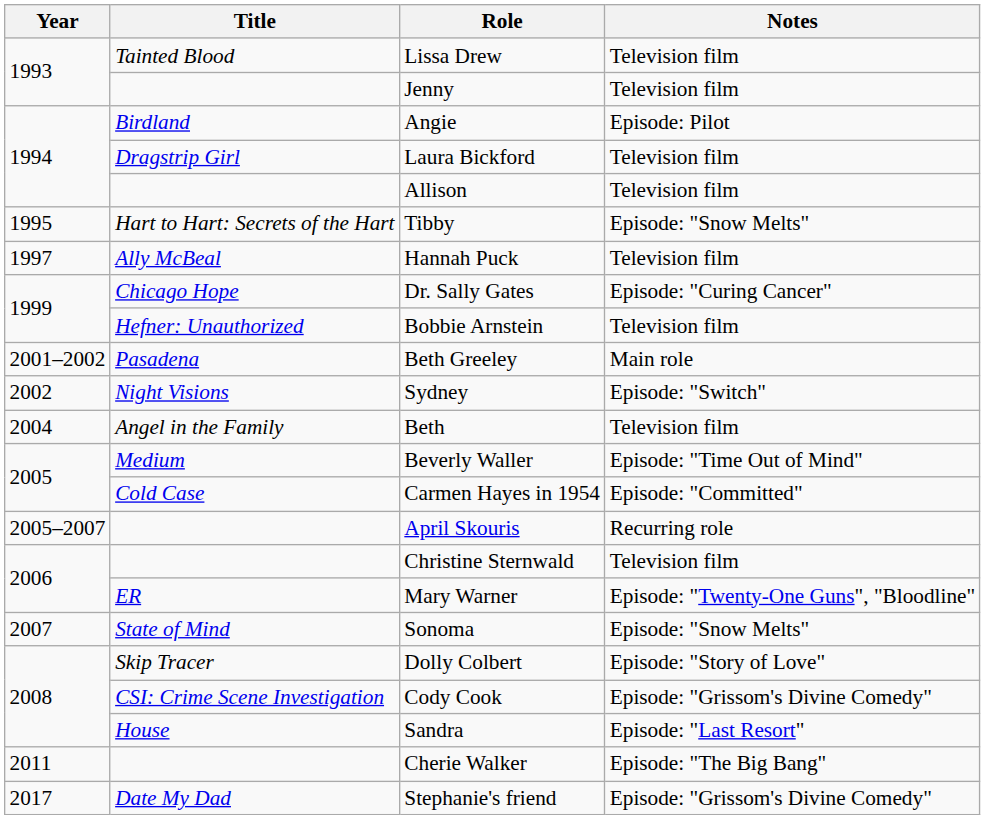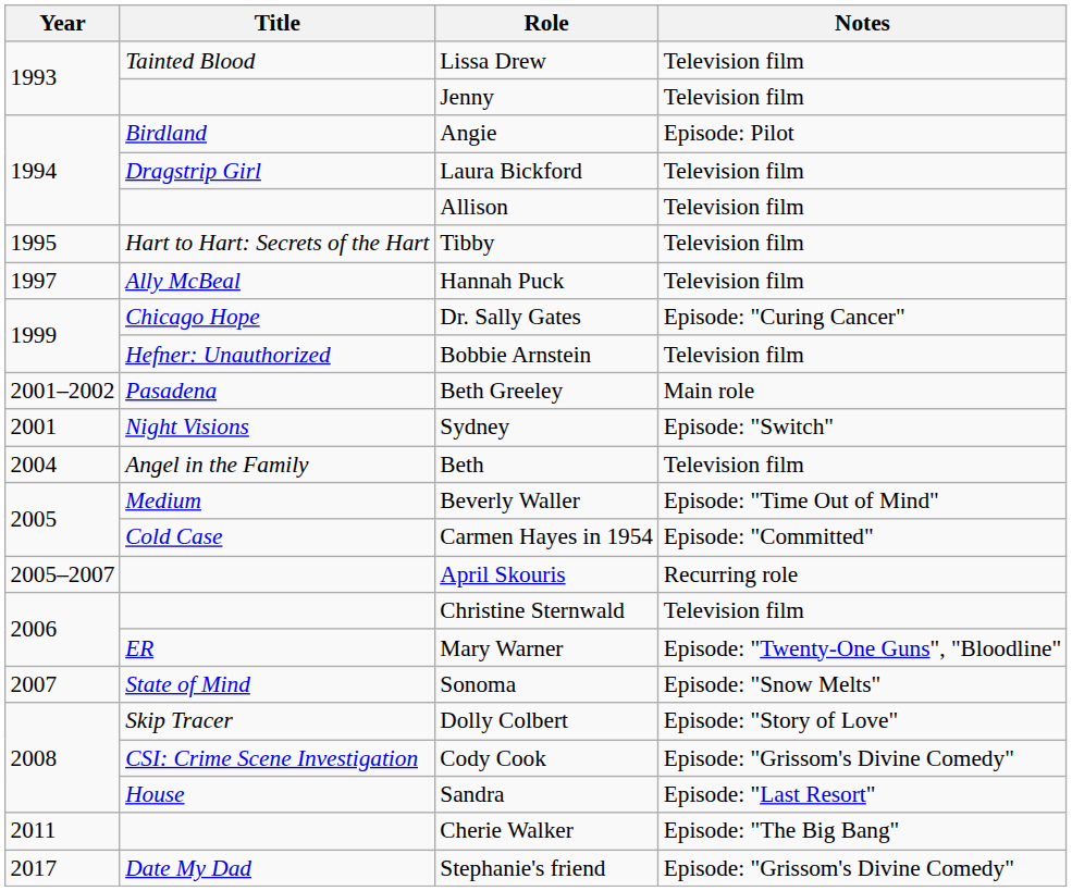Tibby | Notes: Episode: "Snow Melts" -> Television film
Sydney | Year: 2002 -> 2001
